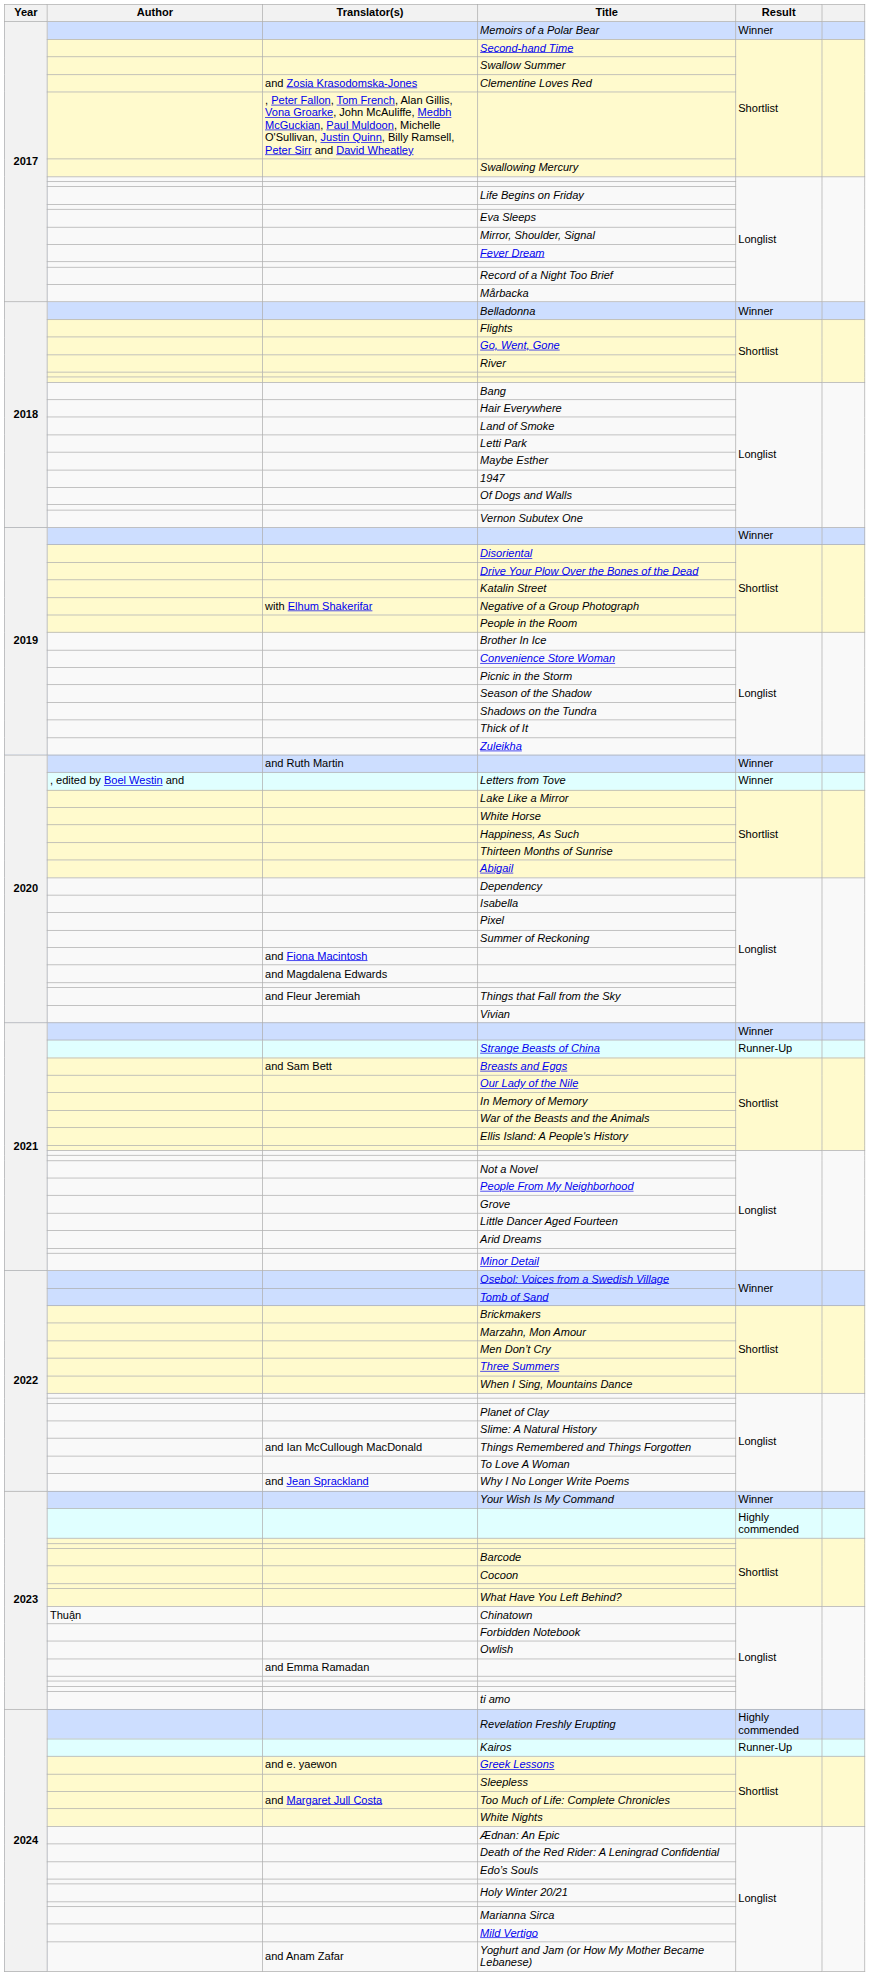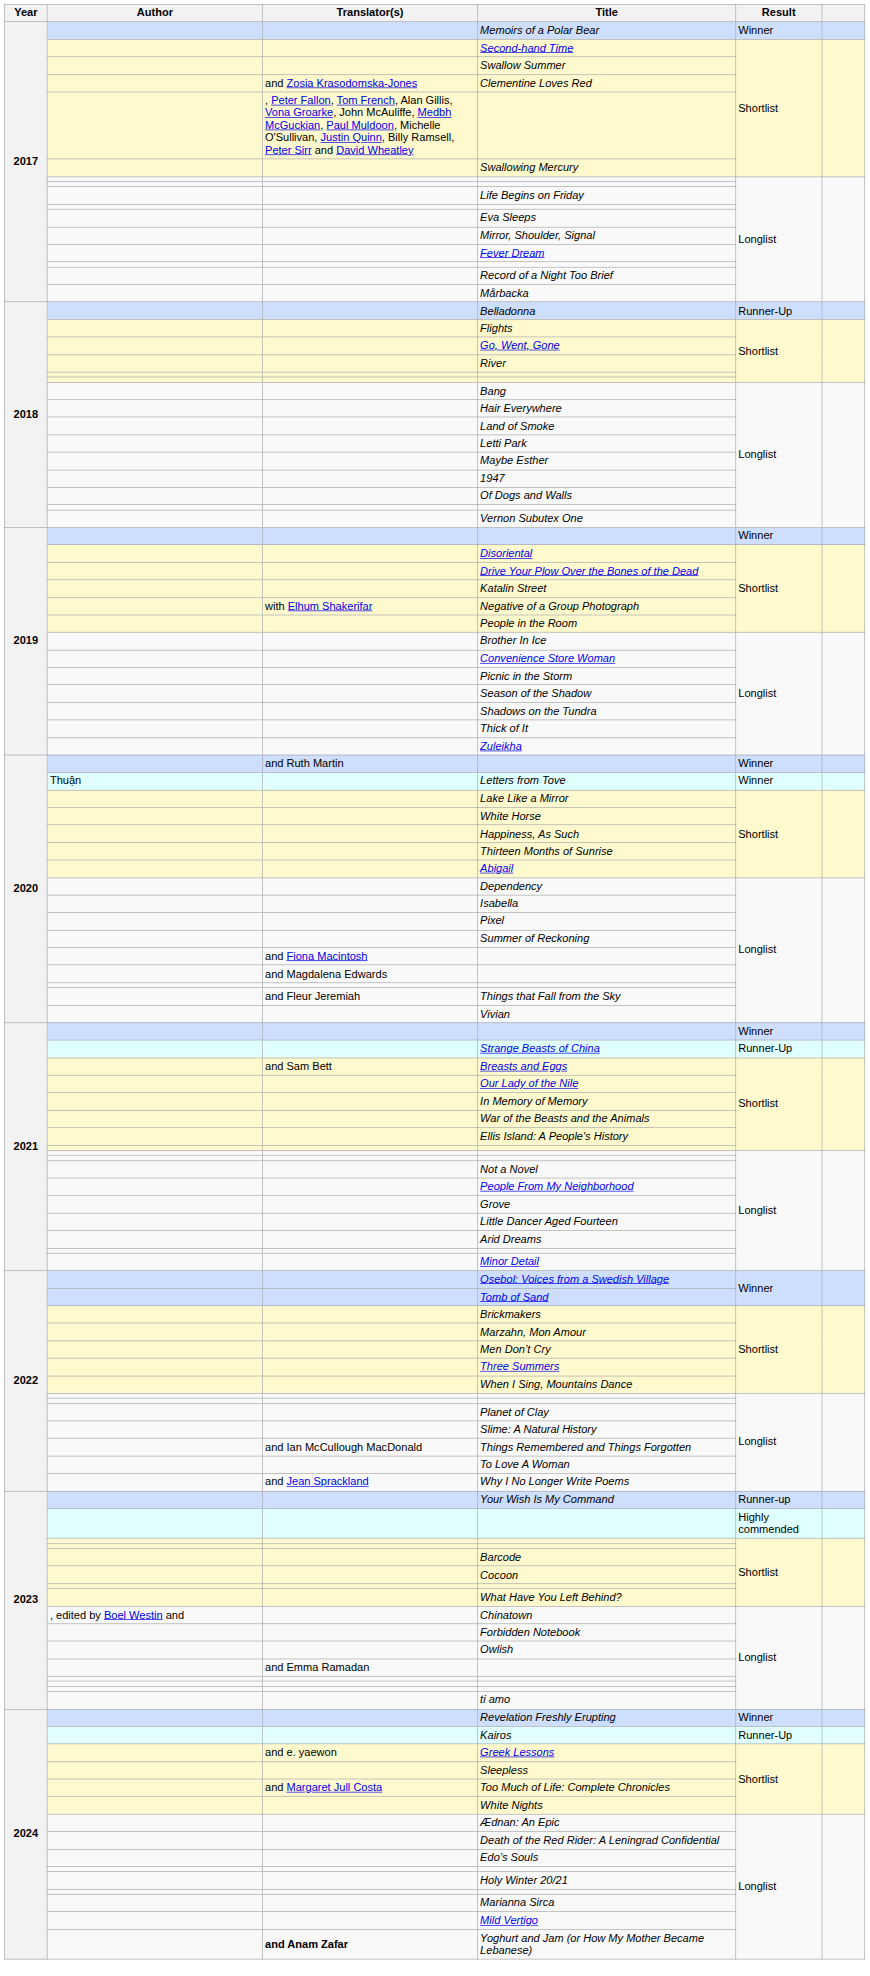Belladonna | Result: Winner -> Runner-Up
Letters from Tove | Author: , edited by Boel Westin and -> Thuận
Your Wish Is My Command | Result: Winner -> Runner-up
Chinatown | Author: Thuận -> , edited by Boel Westin and
Revelation Freshly Erupting | Result: Highly commended -> Winner
Yoghurt and Jam (or How My Mother Became Lebanese) | Translator(s): normal -> bold
